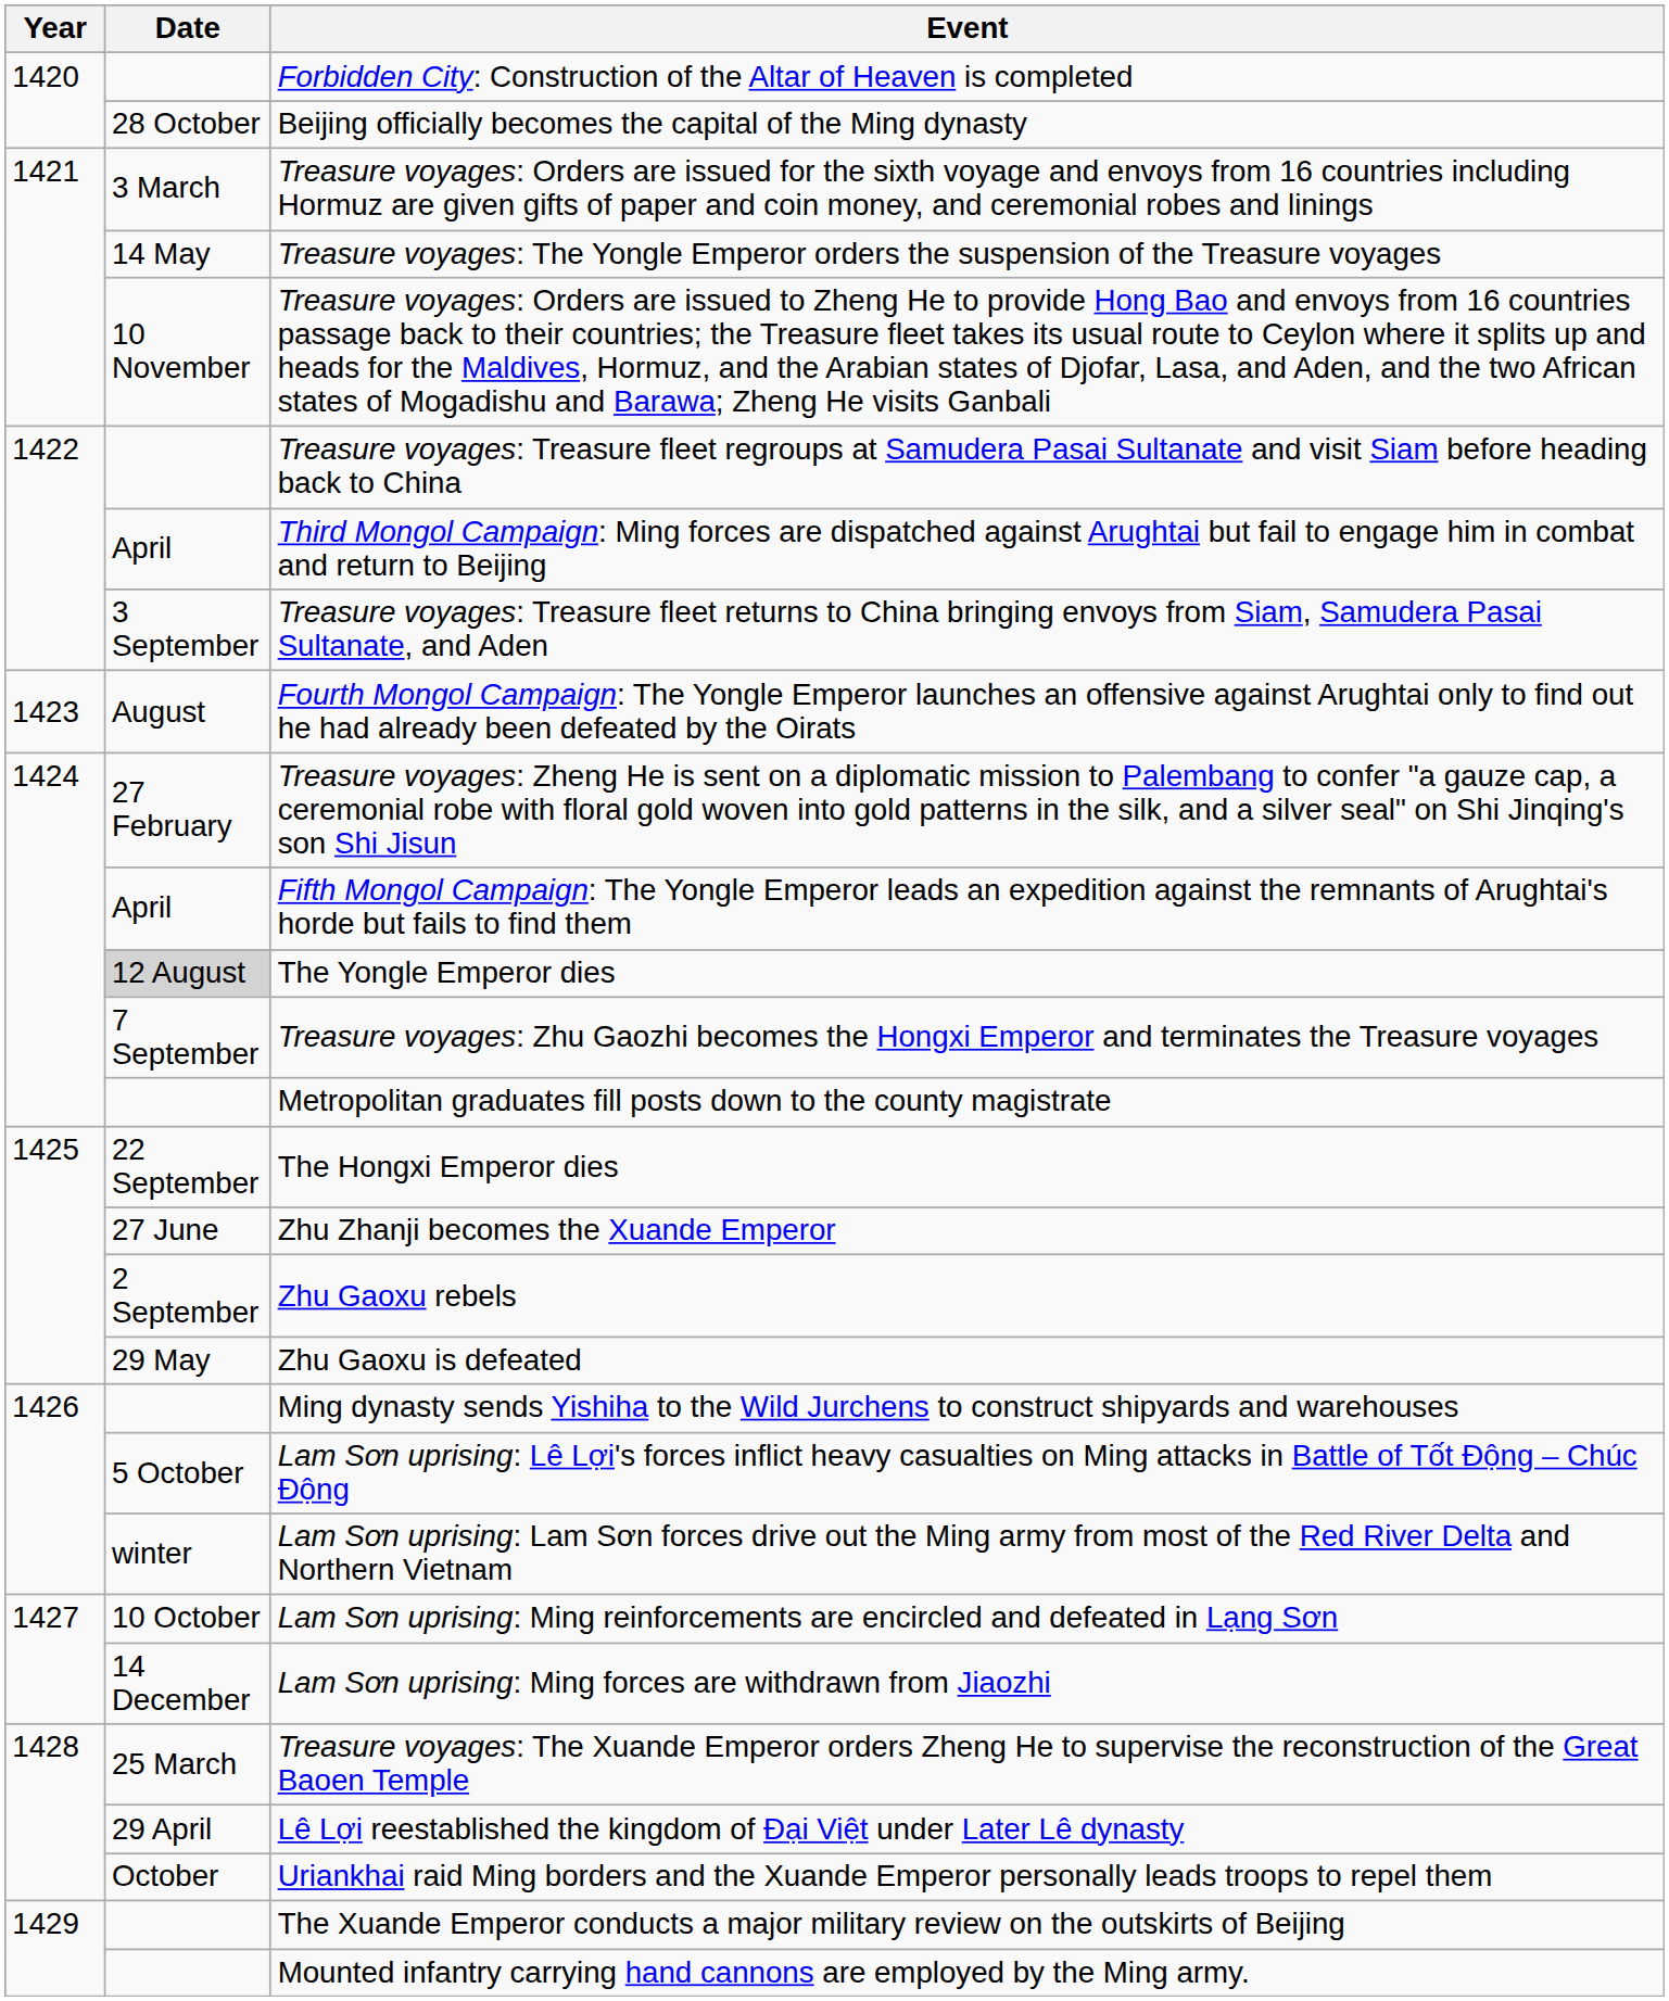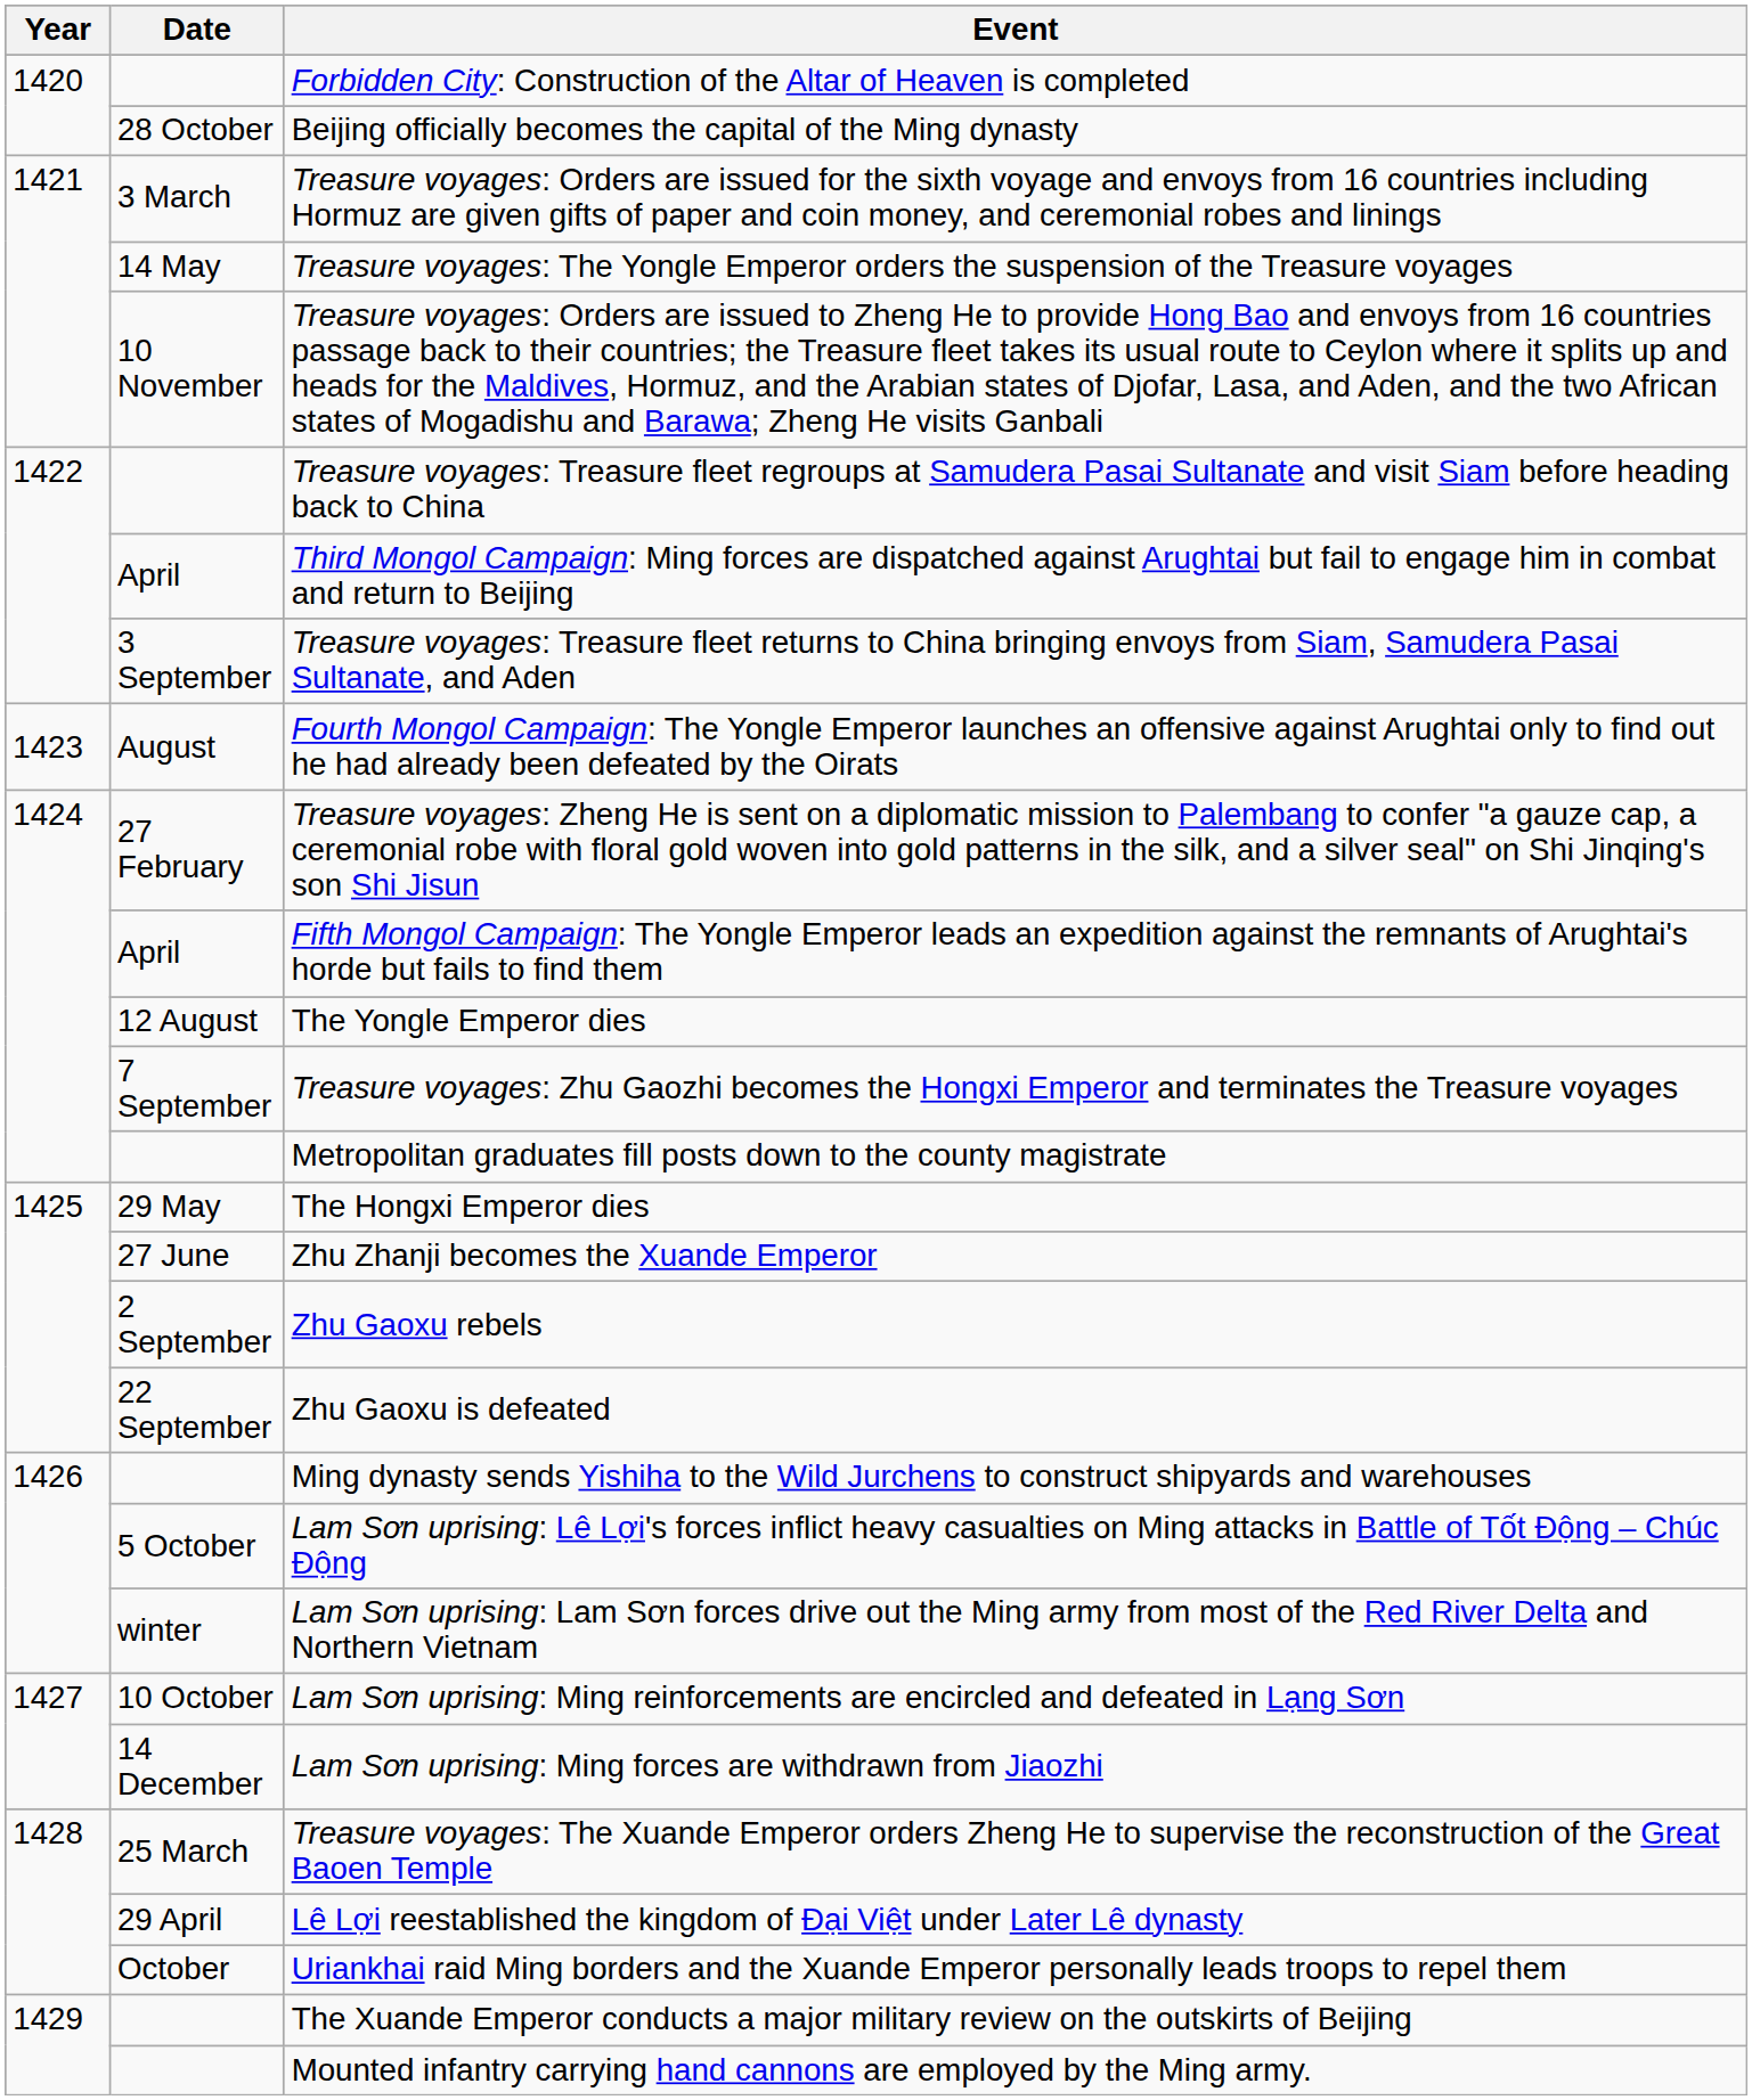The Yongle Emperor dies | Date: lightgrey background -> no background
The Hongxi Emperor dies | Date: 22 September -> 29 May
Zhu Gaoxu is defeated | Date: 29 May -> 22 September
